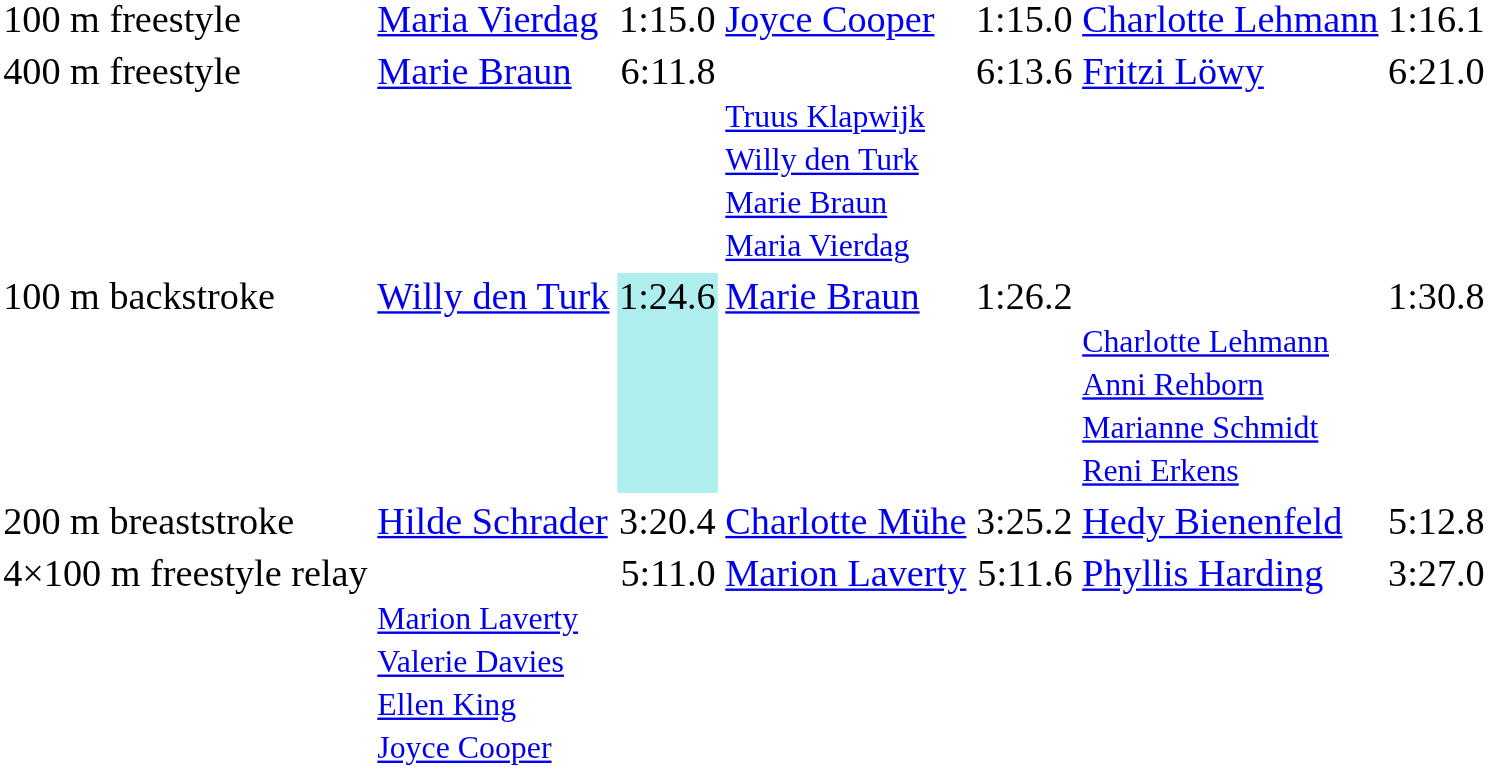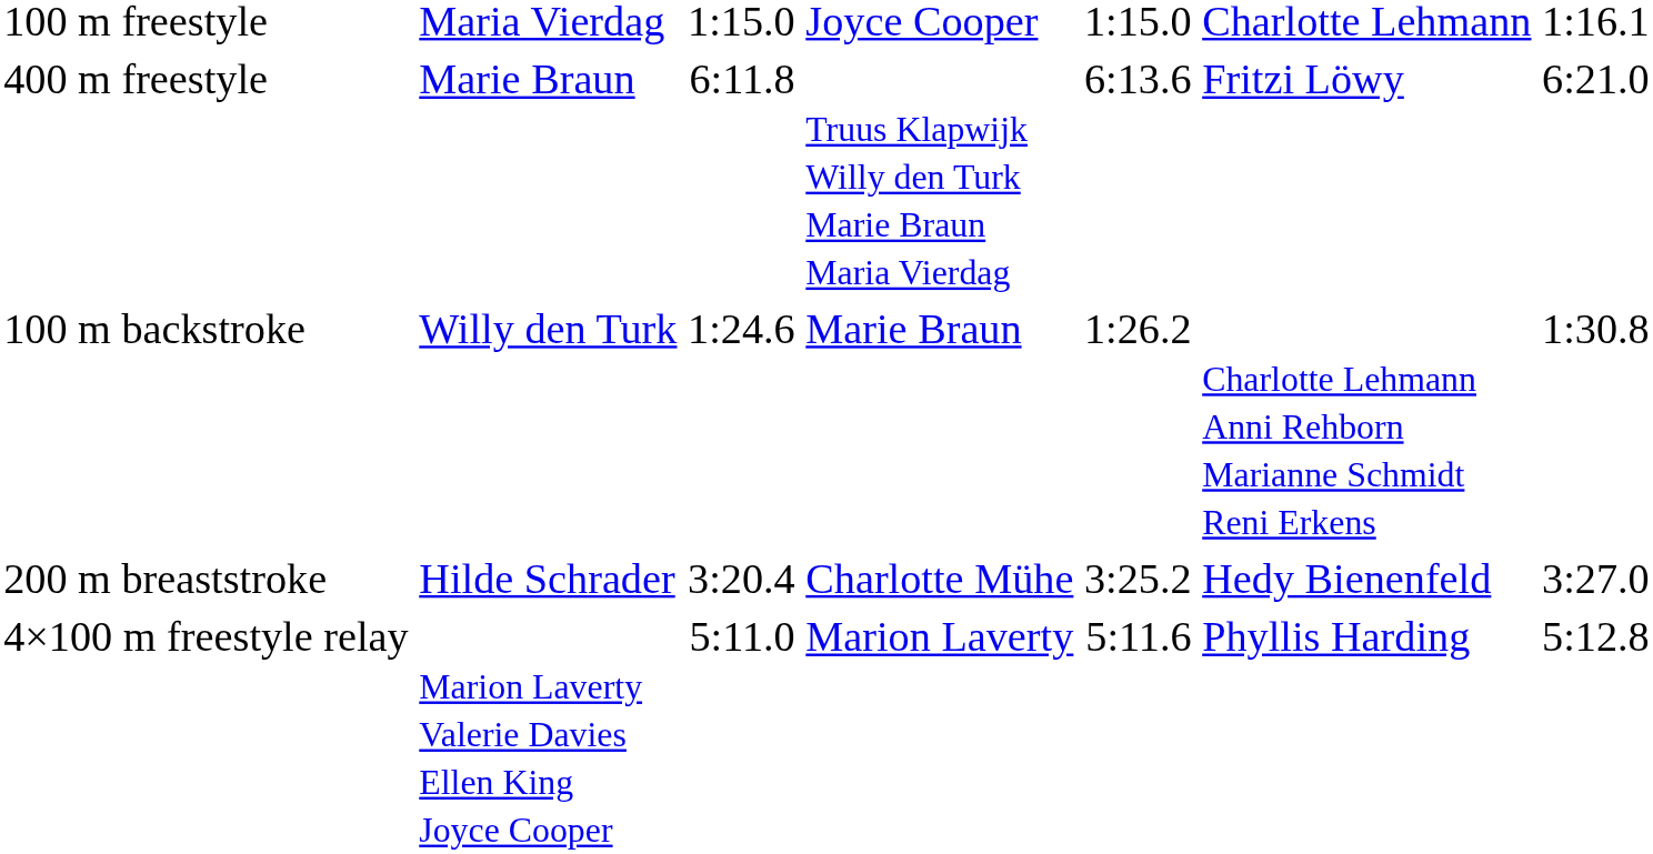100 m backstroke | column 3: paleturquoise background -> no background
200 m breaststroke | column 7: 5:12.8 -> 3:27.0
4×100 m freestyle relay | column 7: 3:27.0 -> 5:12.8
